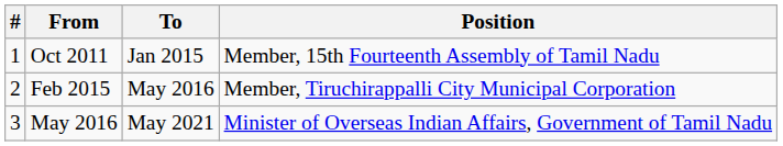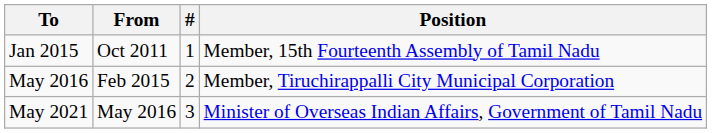columns swapped: # <-> To
